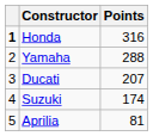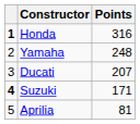Yamaha | Points: 288 -> 248
Suzuki | column 1: normal -> bold
Suzuki | Points: 174 -> 171
